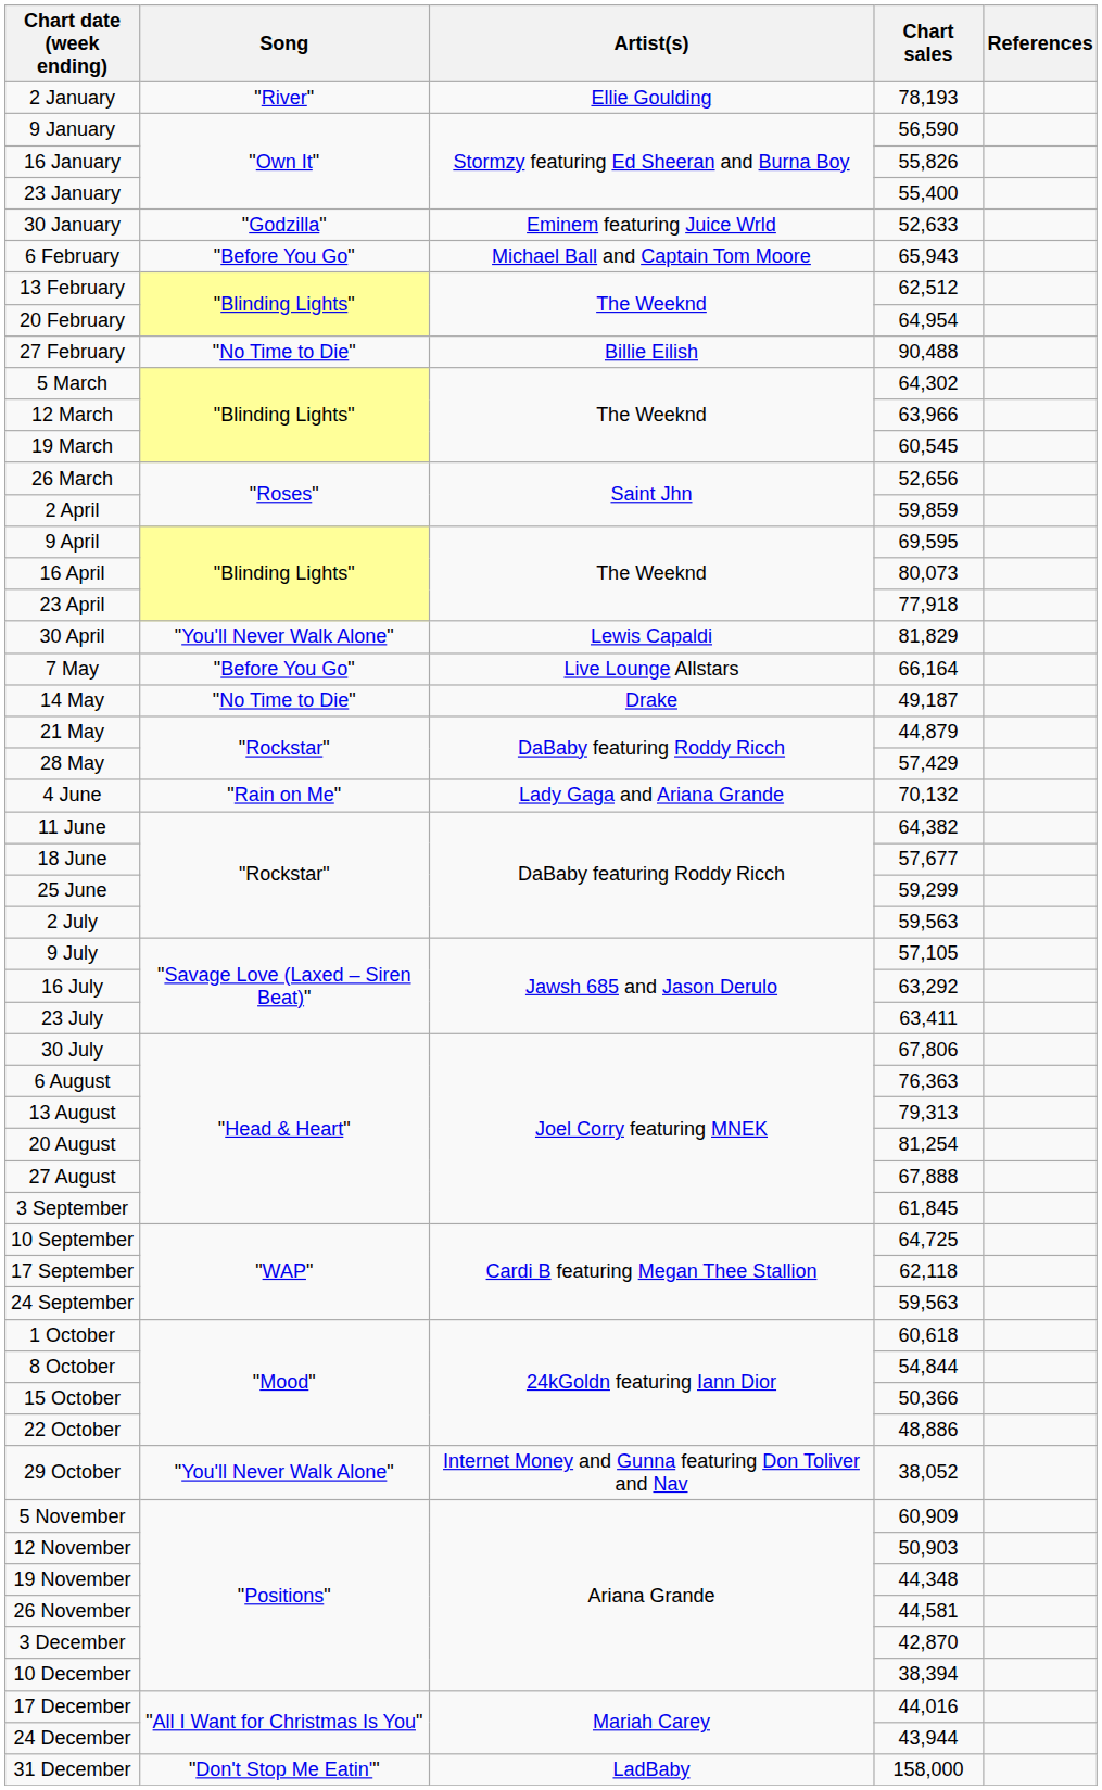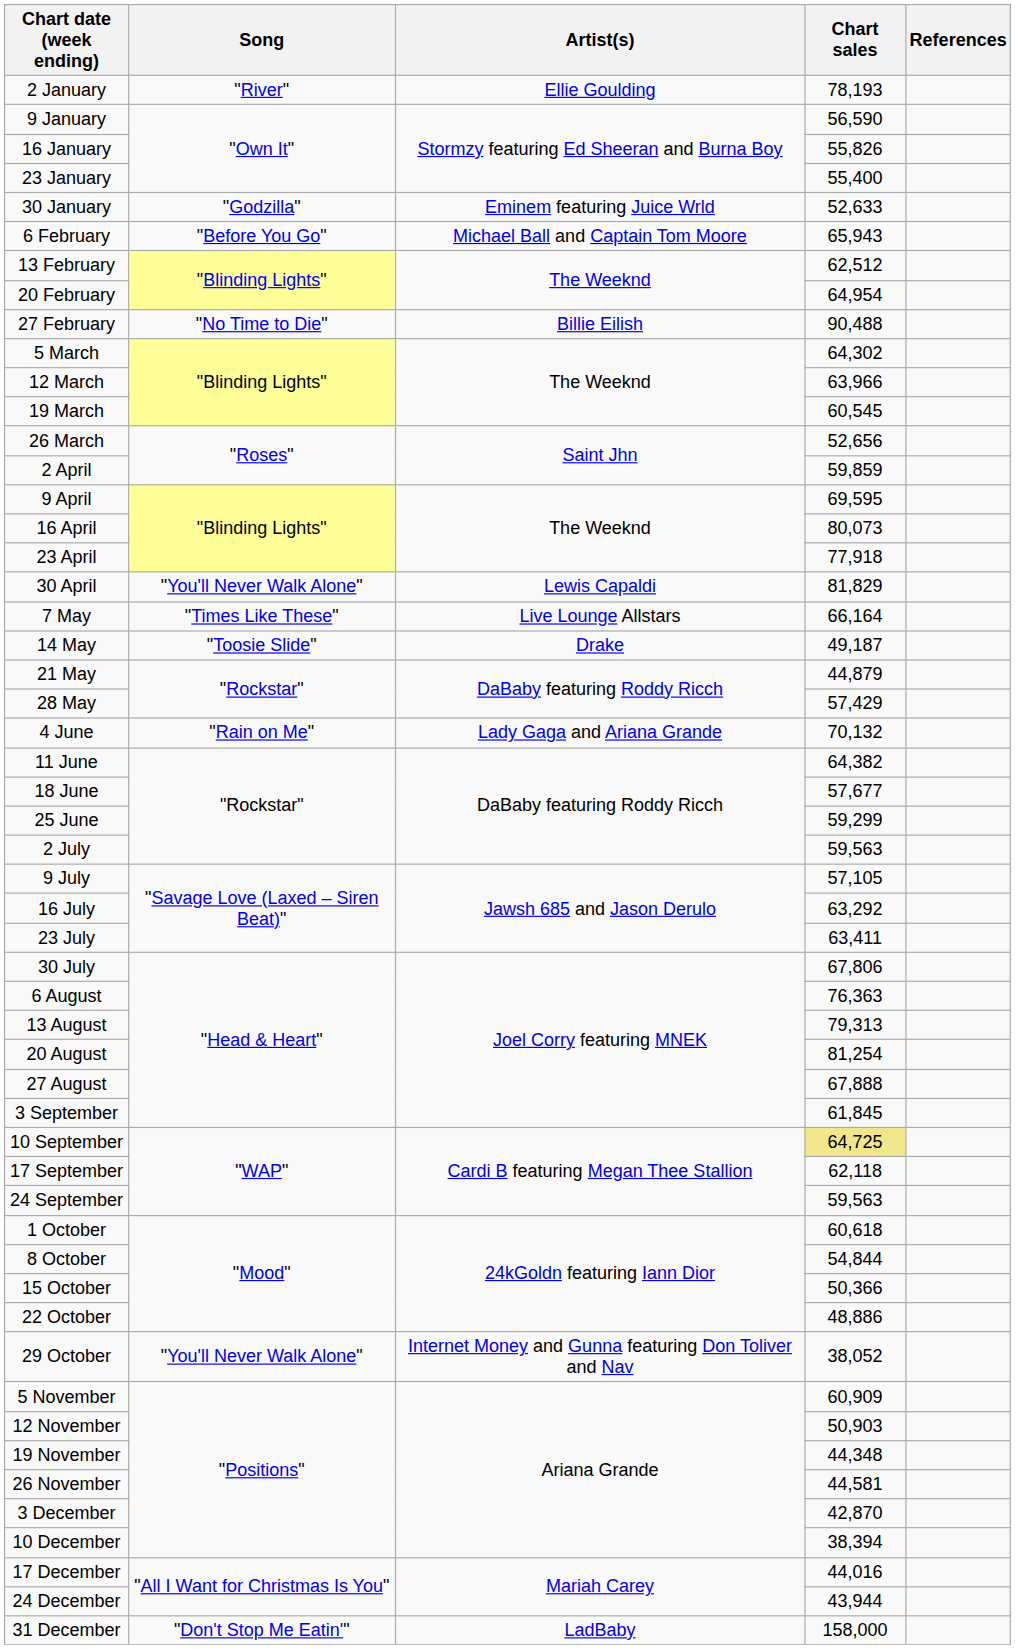7 May | Song: "Before You Go" -> "Times Like These"
14 May | Song: "No Time to Die" -> "Toosie Slide"
10 September | Chart sales: no background -> khaki background
